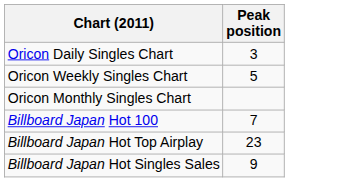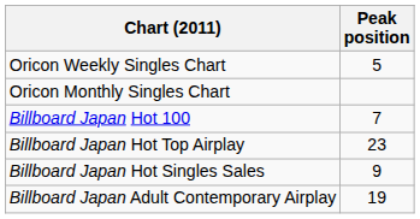- row: Oricon Daily Singles Chart | 3
+ row: Billboard Japan Adult Contemporary Airplay | 19
